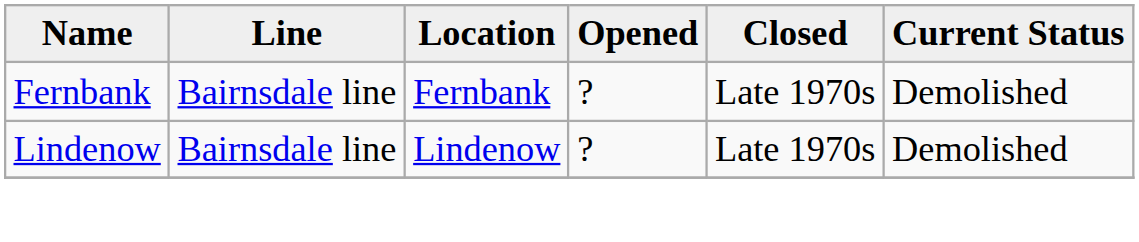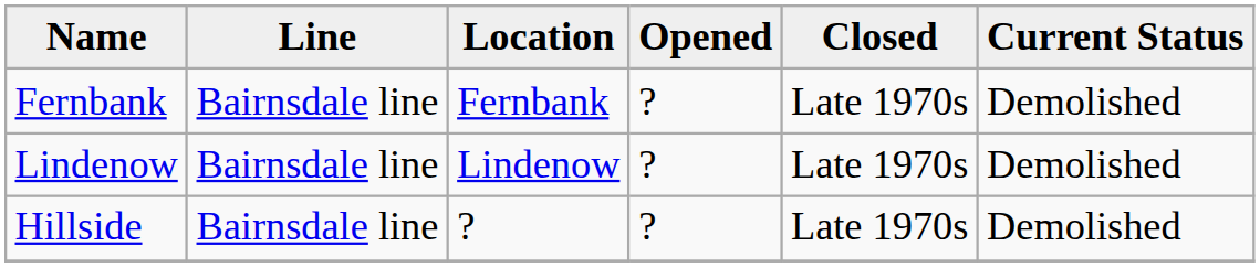+ row: Hillside | Bairnsdale line | ? | ? | Late 1970s | Demolished
